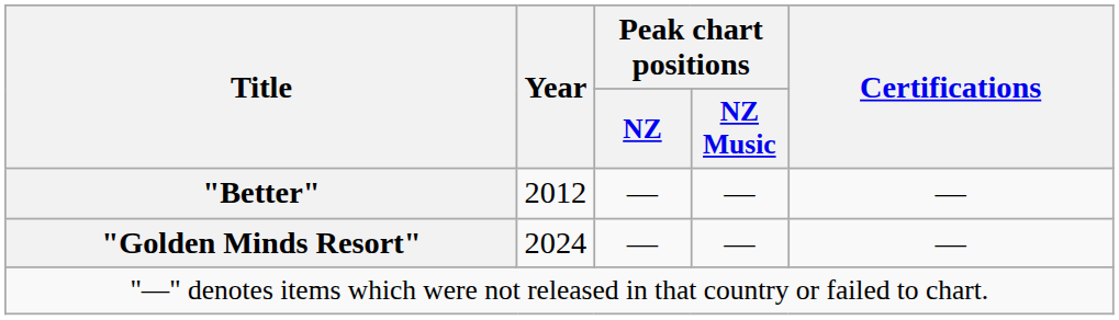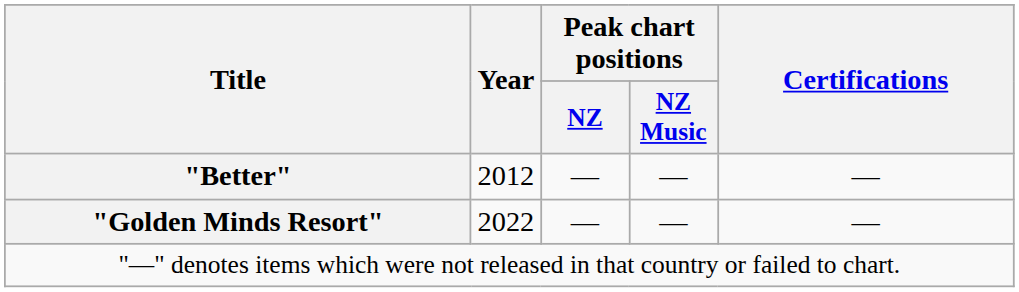"Golden Minds Resort" | Year: 2024 -> 2022
